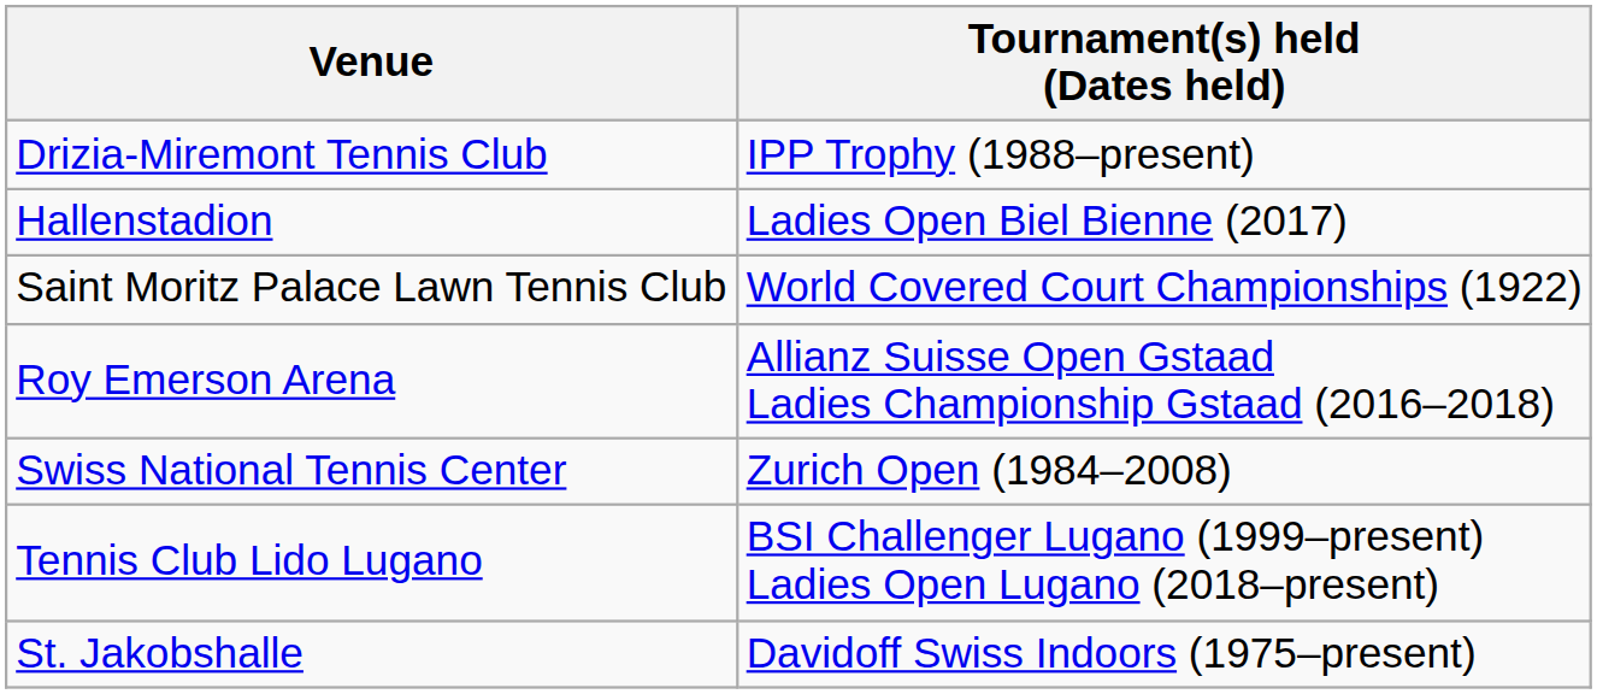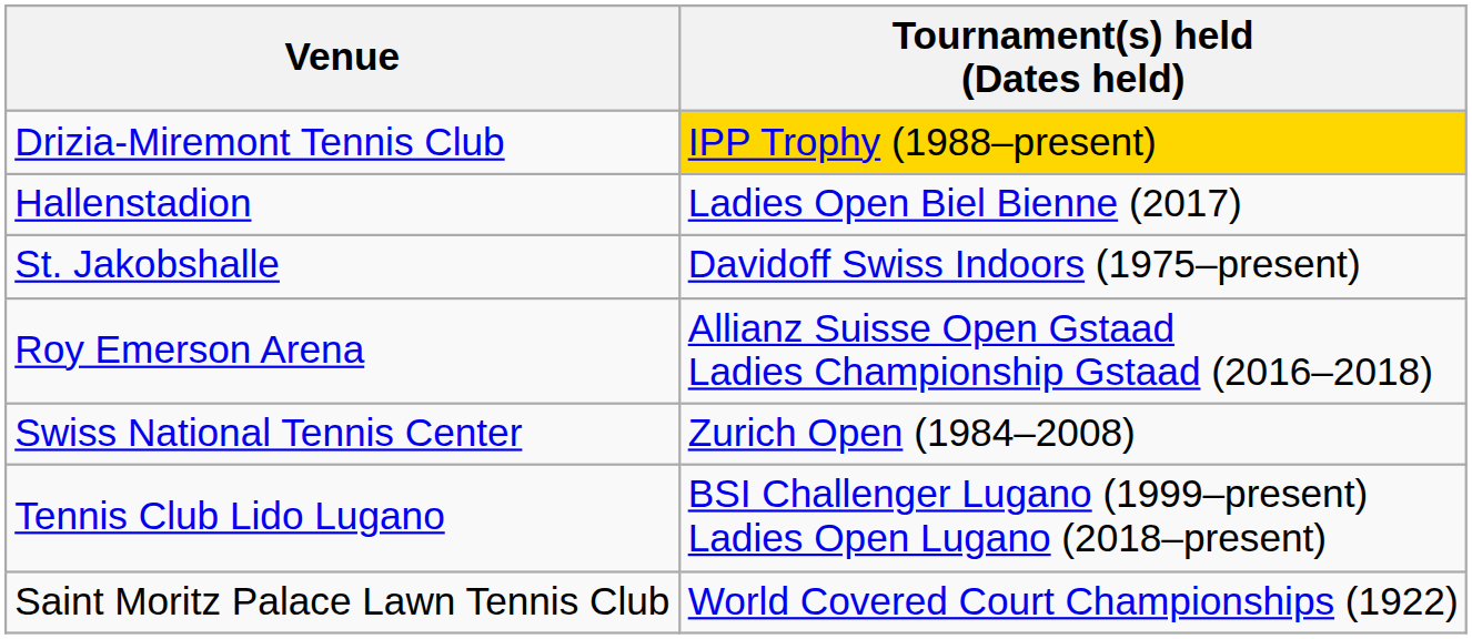Drizia-Miremont Tennis Club | Tournament(s) held (Dates held): no background -> gold background
rows swapped: St. Jakobshalle <-> Saint Moritz Palace Lawn Tennis Club
